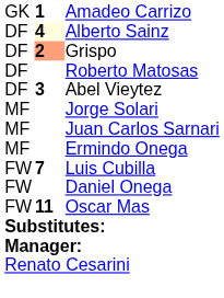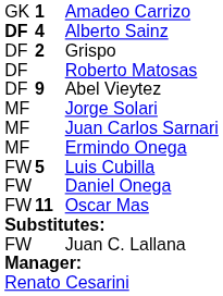Alberto Sainz | column 1: normal -> bold
Alberto Sainz | column 2: lightyellow background -> no background
Grispo | column 2: lightsalmon background -> no background
Abel Vieytez | column 2: 3 -> 9
Luis Cubilla | column 2: 7 -> 5
+ row: FW | Juan C. Lallana
